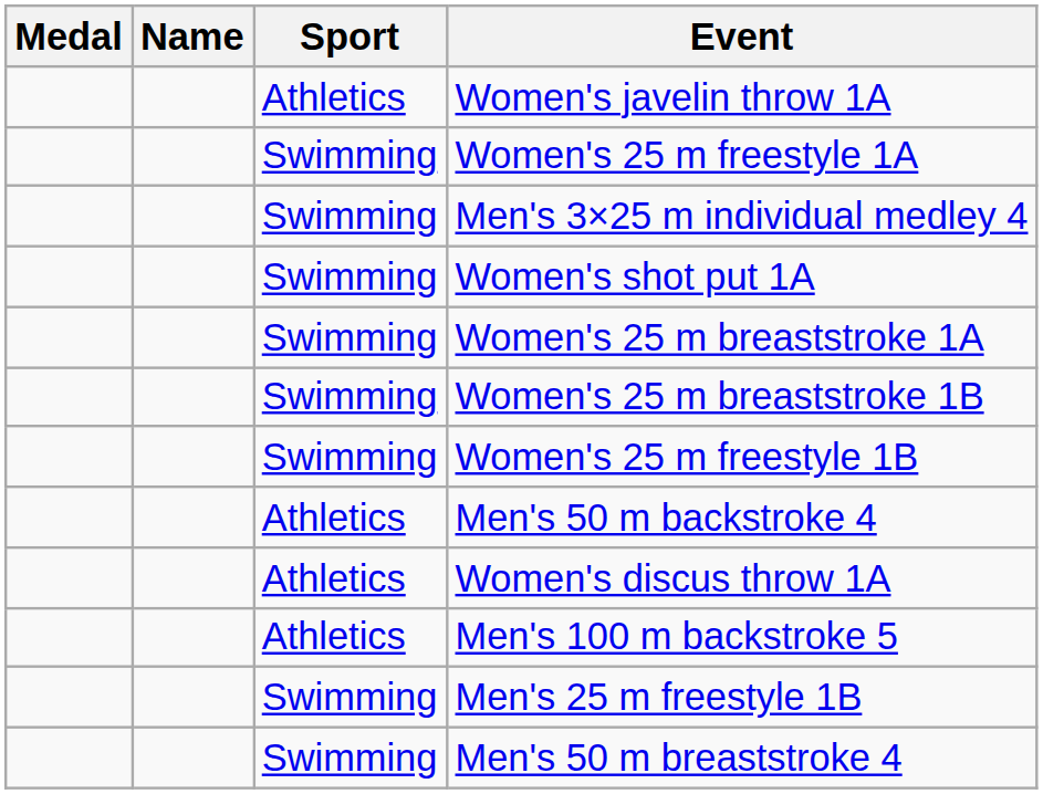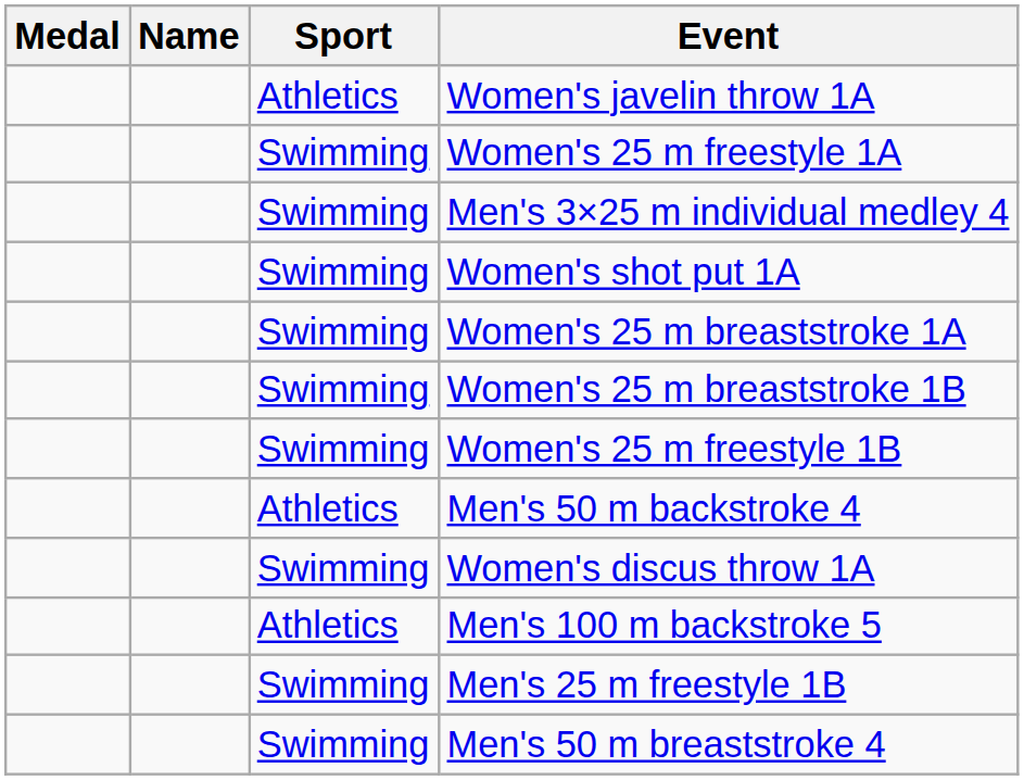Women's discus throw 1A | Sport: Athletics -> Swimming
